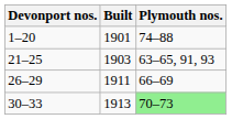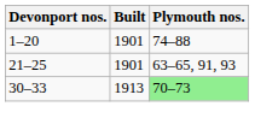21–25 | Built: 1903 -> 1901
- row: 26–29 | 1911 | 66–69
